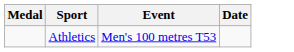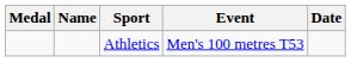+ column: Name
